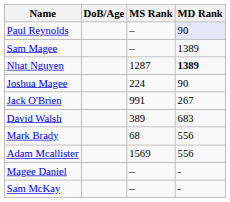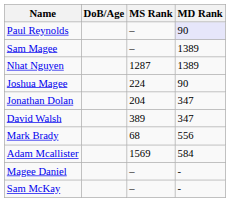Nhat Nguyen | MD Rank: bold -> normal
+ row: Jonathan Dolan | 204 | 347
- row: Jack O'Brien | 991 | 267
David Walsh | MD Rank: 683 -> 347
Adam Mcallister | MD Rank: 556 -> 584
